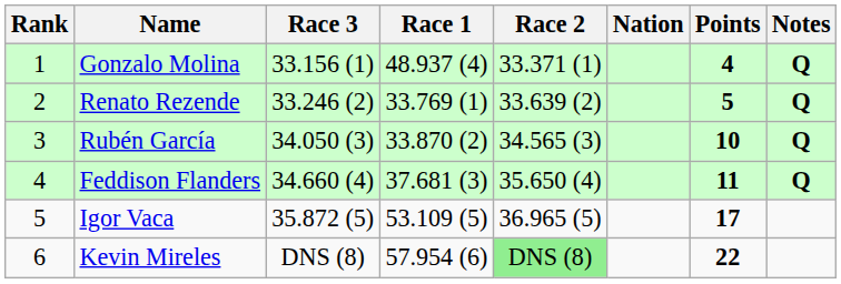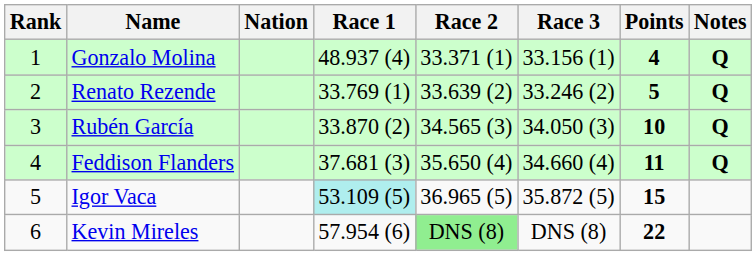columns swapped: Nation <-> Race 3
Igor Vaca | Race 1: no background -> paleturquoise background
Igor Vaca | Points: 17 -> 15
